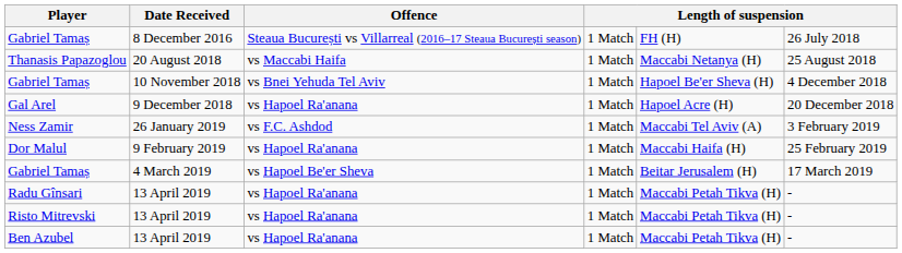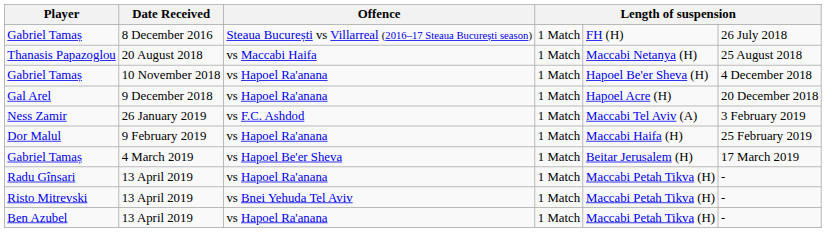Gabriel Tamaș / 10 November 2018 | Offence: vs Bnei Yehuda Tel Aviv -> vs Hapoel Ra'anana
Risto Mitrevski | Offence: vs Hapoel Ra'anana -> vs Bnei Yehuda Tel Aviv
